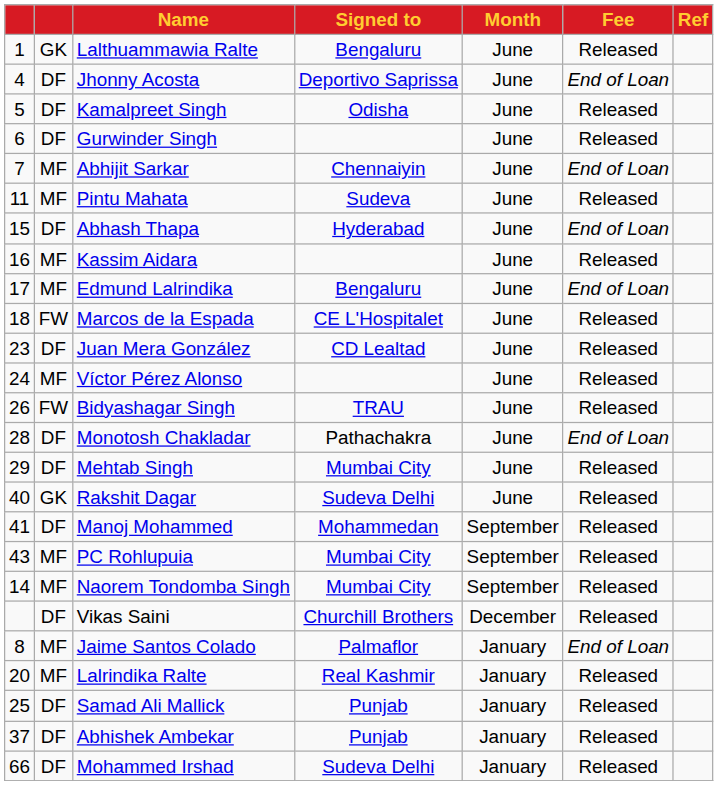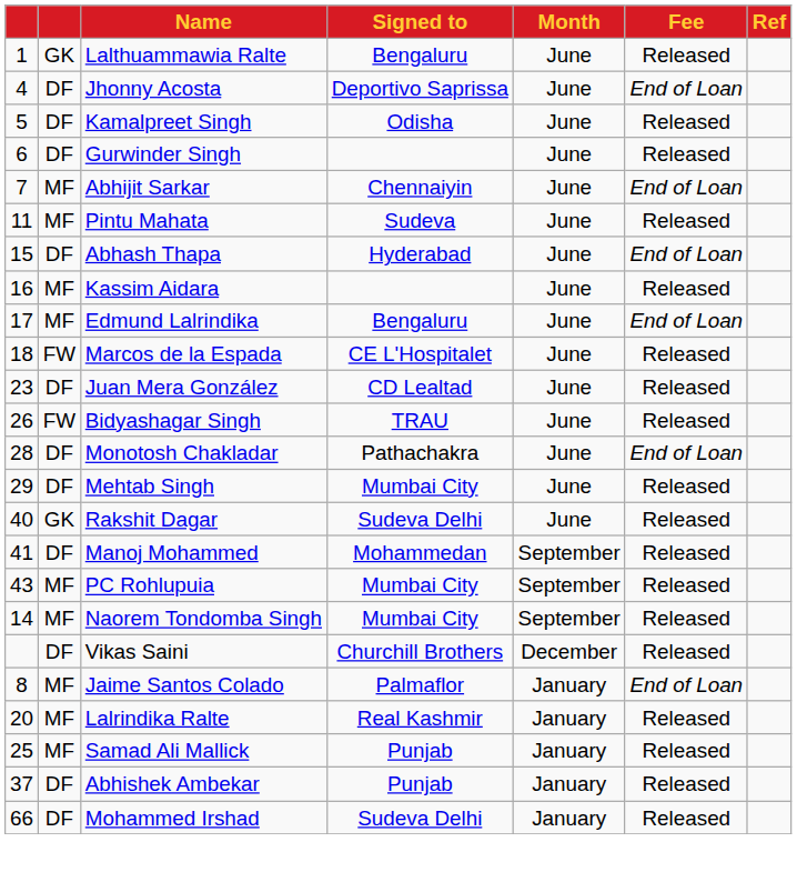- row: 24 | MF | Víctor Pérez Alonso | June | Released
Samad Ali Mallick | column 2: DF -> MF
